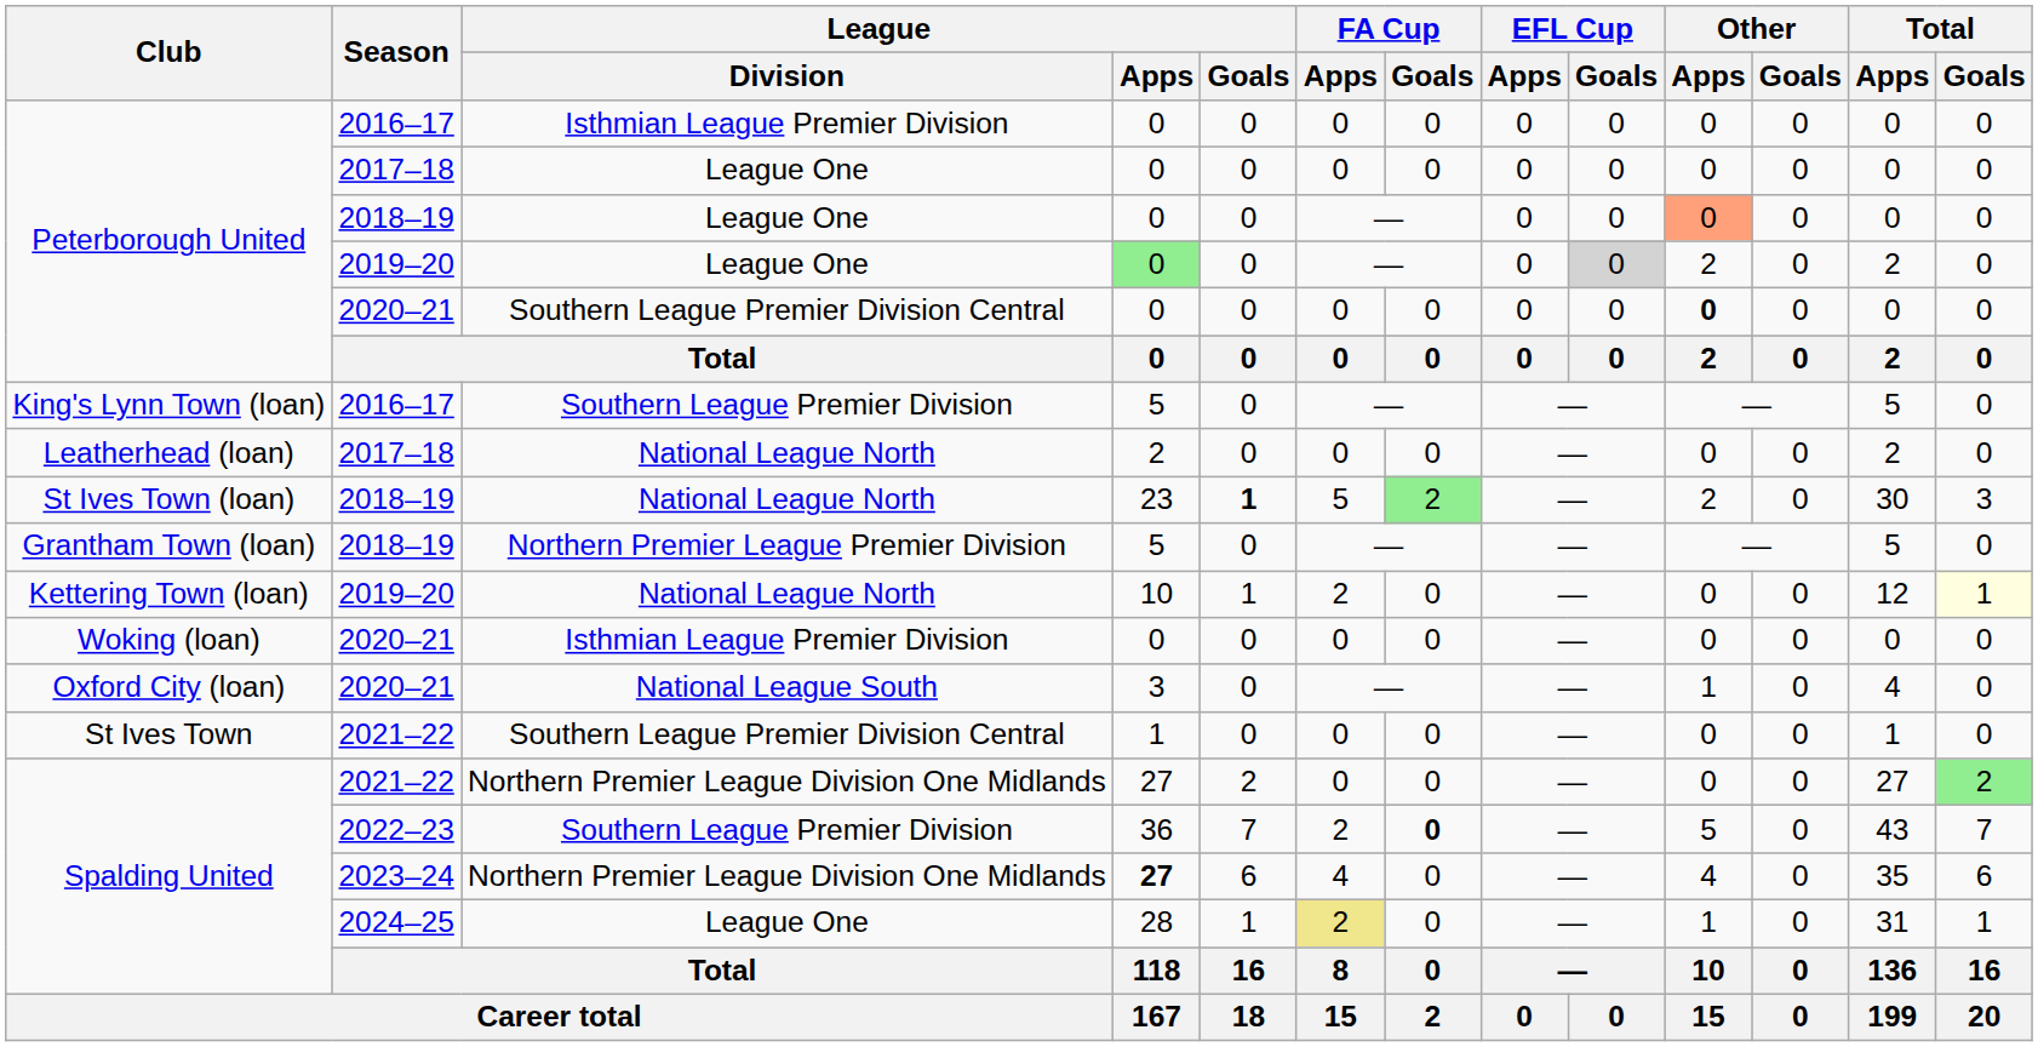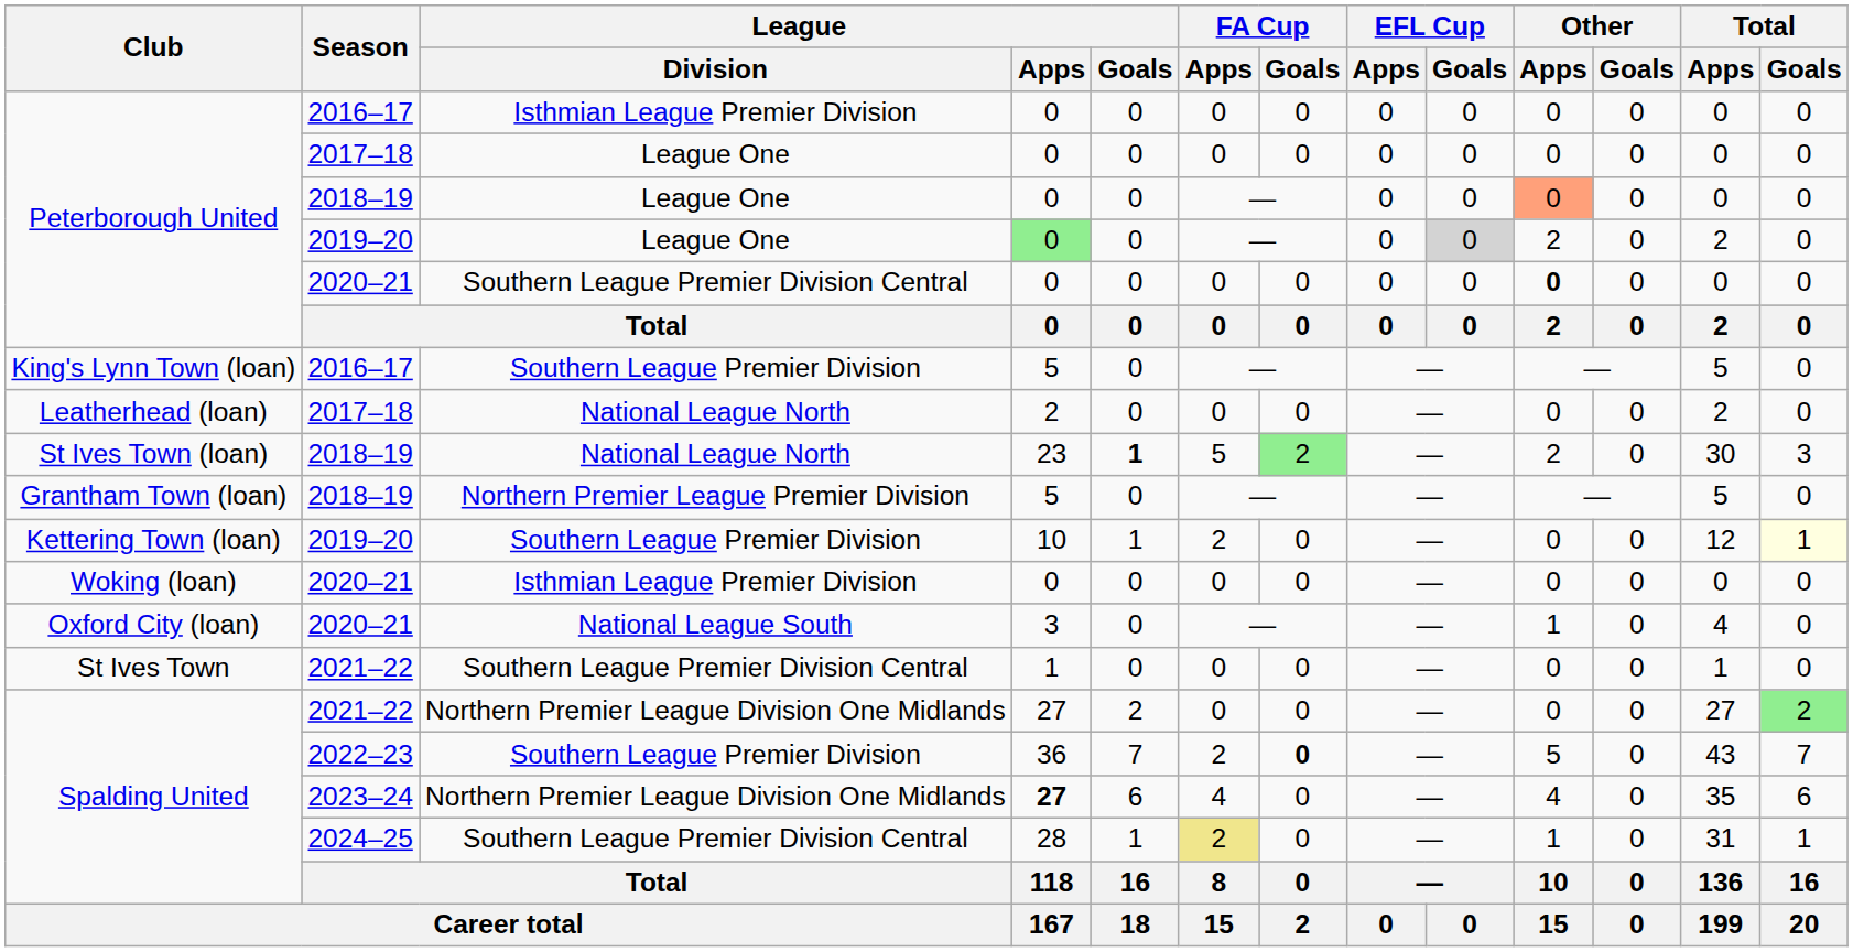Kettering Town (loan) | League / Division: National League North -> Southern League Premier Division
Spalding United / 2024–25 | League / Division: League One -> Southern League Premier Division Central
